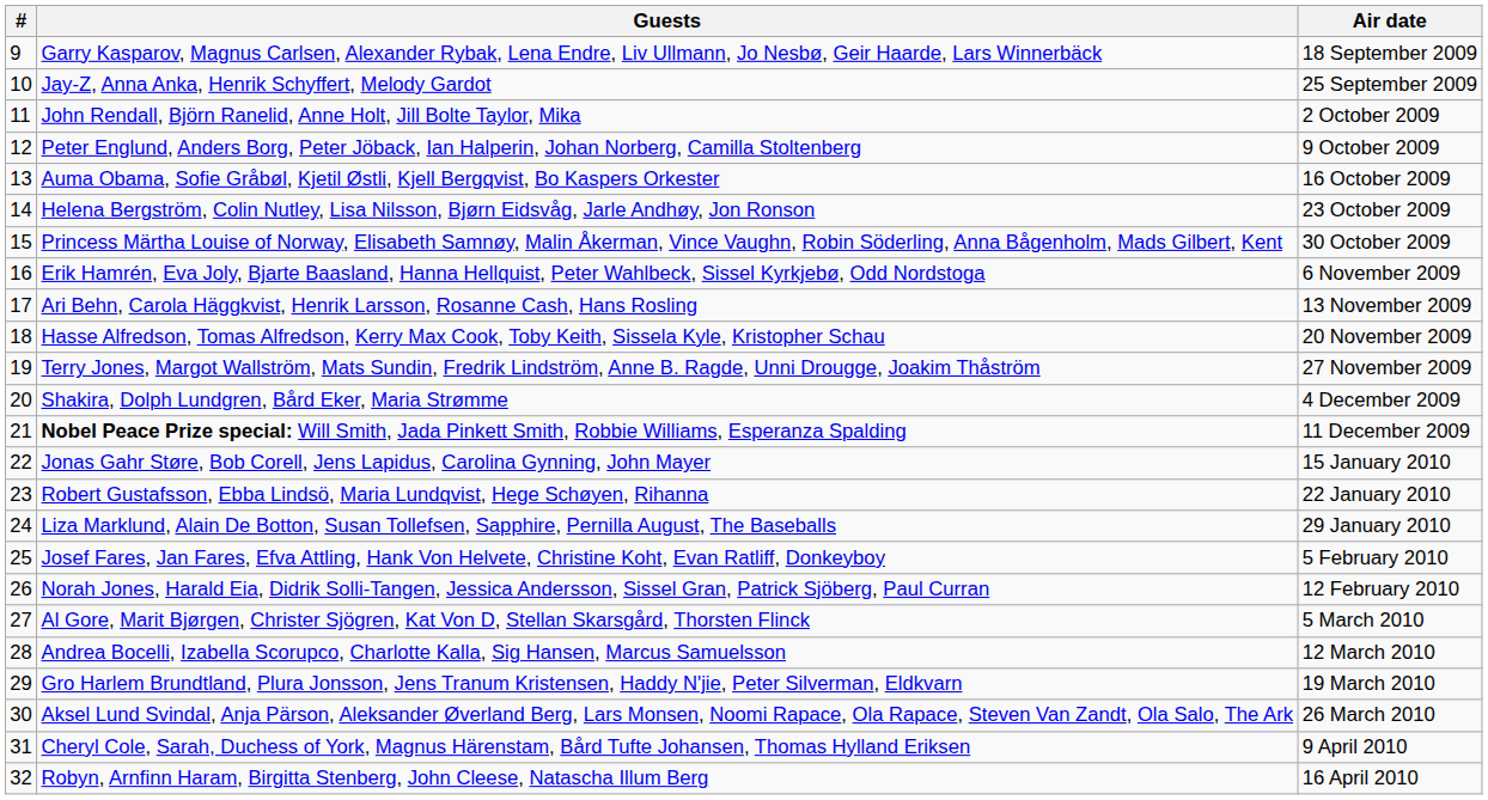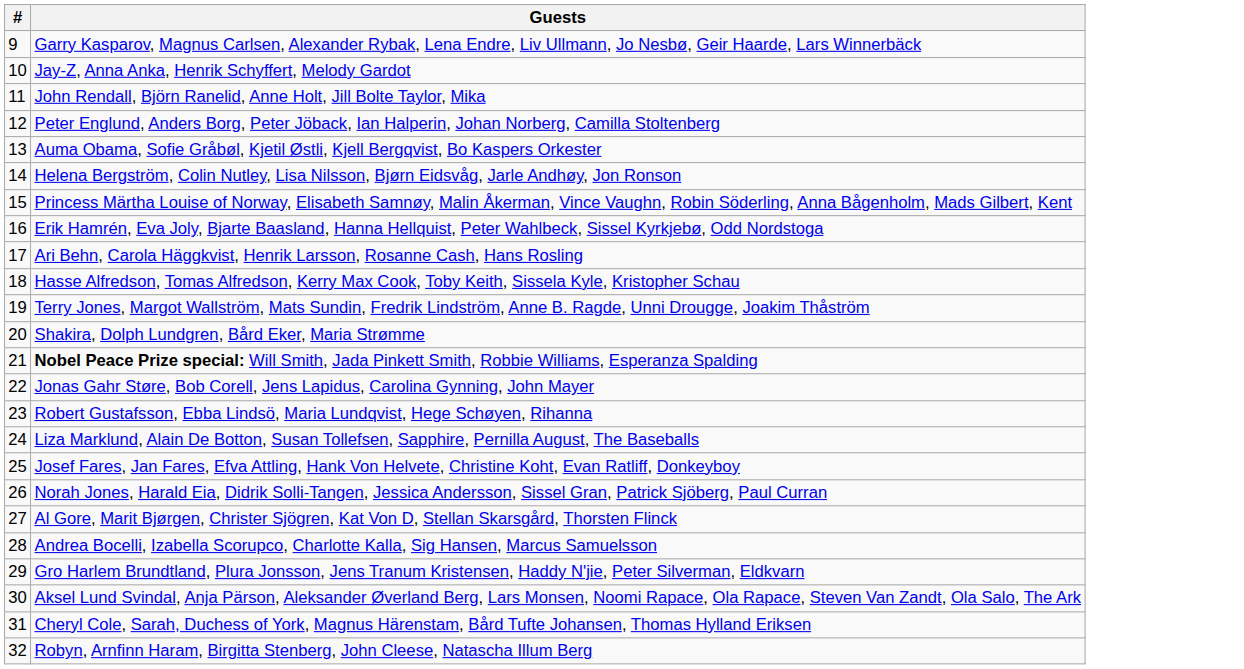- column: Air date | 18 September 2009 | 25 September 2009 | 2 October 2009 | 9 October 2009 | 16 October 2009 | 23 October 2009 | 30 October 2009 | 6 November 2009 | 13 November 2009 | 20 November 2009 | 27 November 2009 | 4 December 2009 | 11 December 2009 | 15 January 2010 | 22 January 2010 | 29 January 2010 | 5 February 2010 | 12 February 2010 | 5 March 2010 | 12 March 2010 | 19 March 2010 | 26 March 2010 | 9 April 2010 | 16 April 2010
